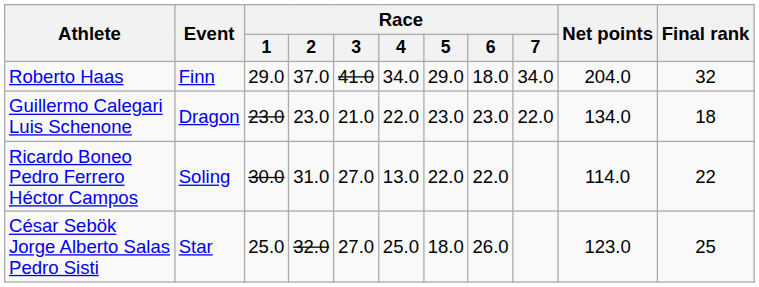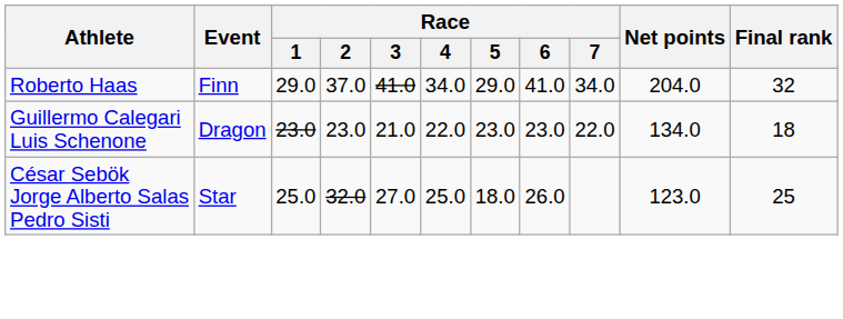Roberto Haas | Race / 6: 18.0 -> 41.0
- row: Ricardo Boneo Pedro Ferrero Héctor Campos | Soling | 30.0 | 31.0 | 27.0 | 13.0 | 22.0 | 22.0 | 114.0 | 22
